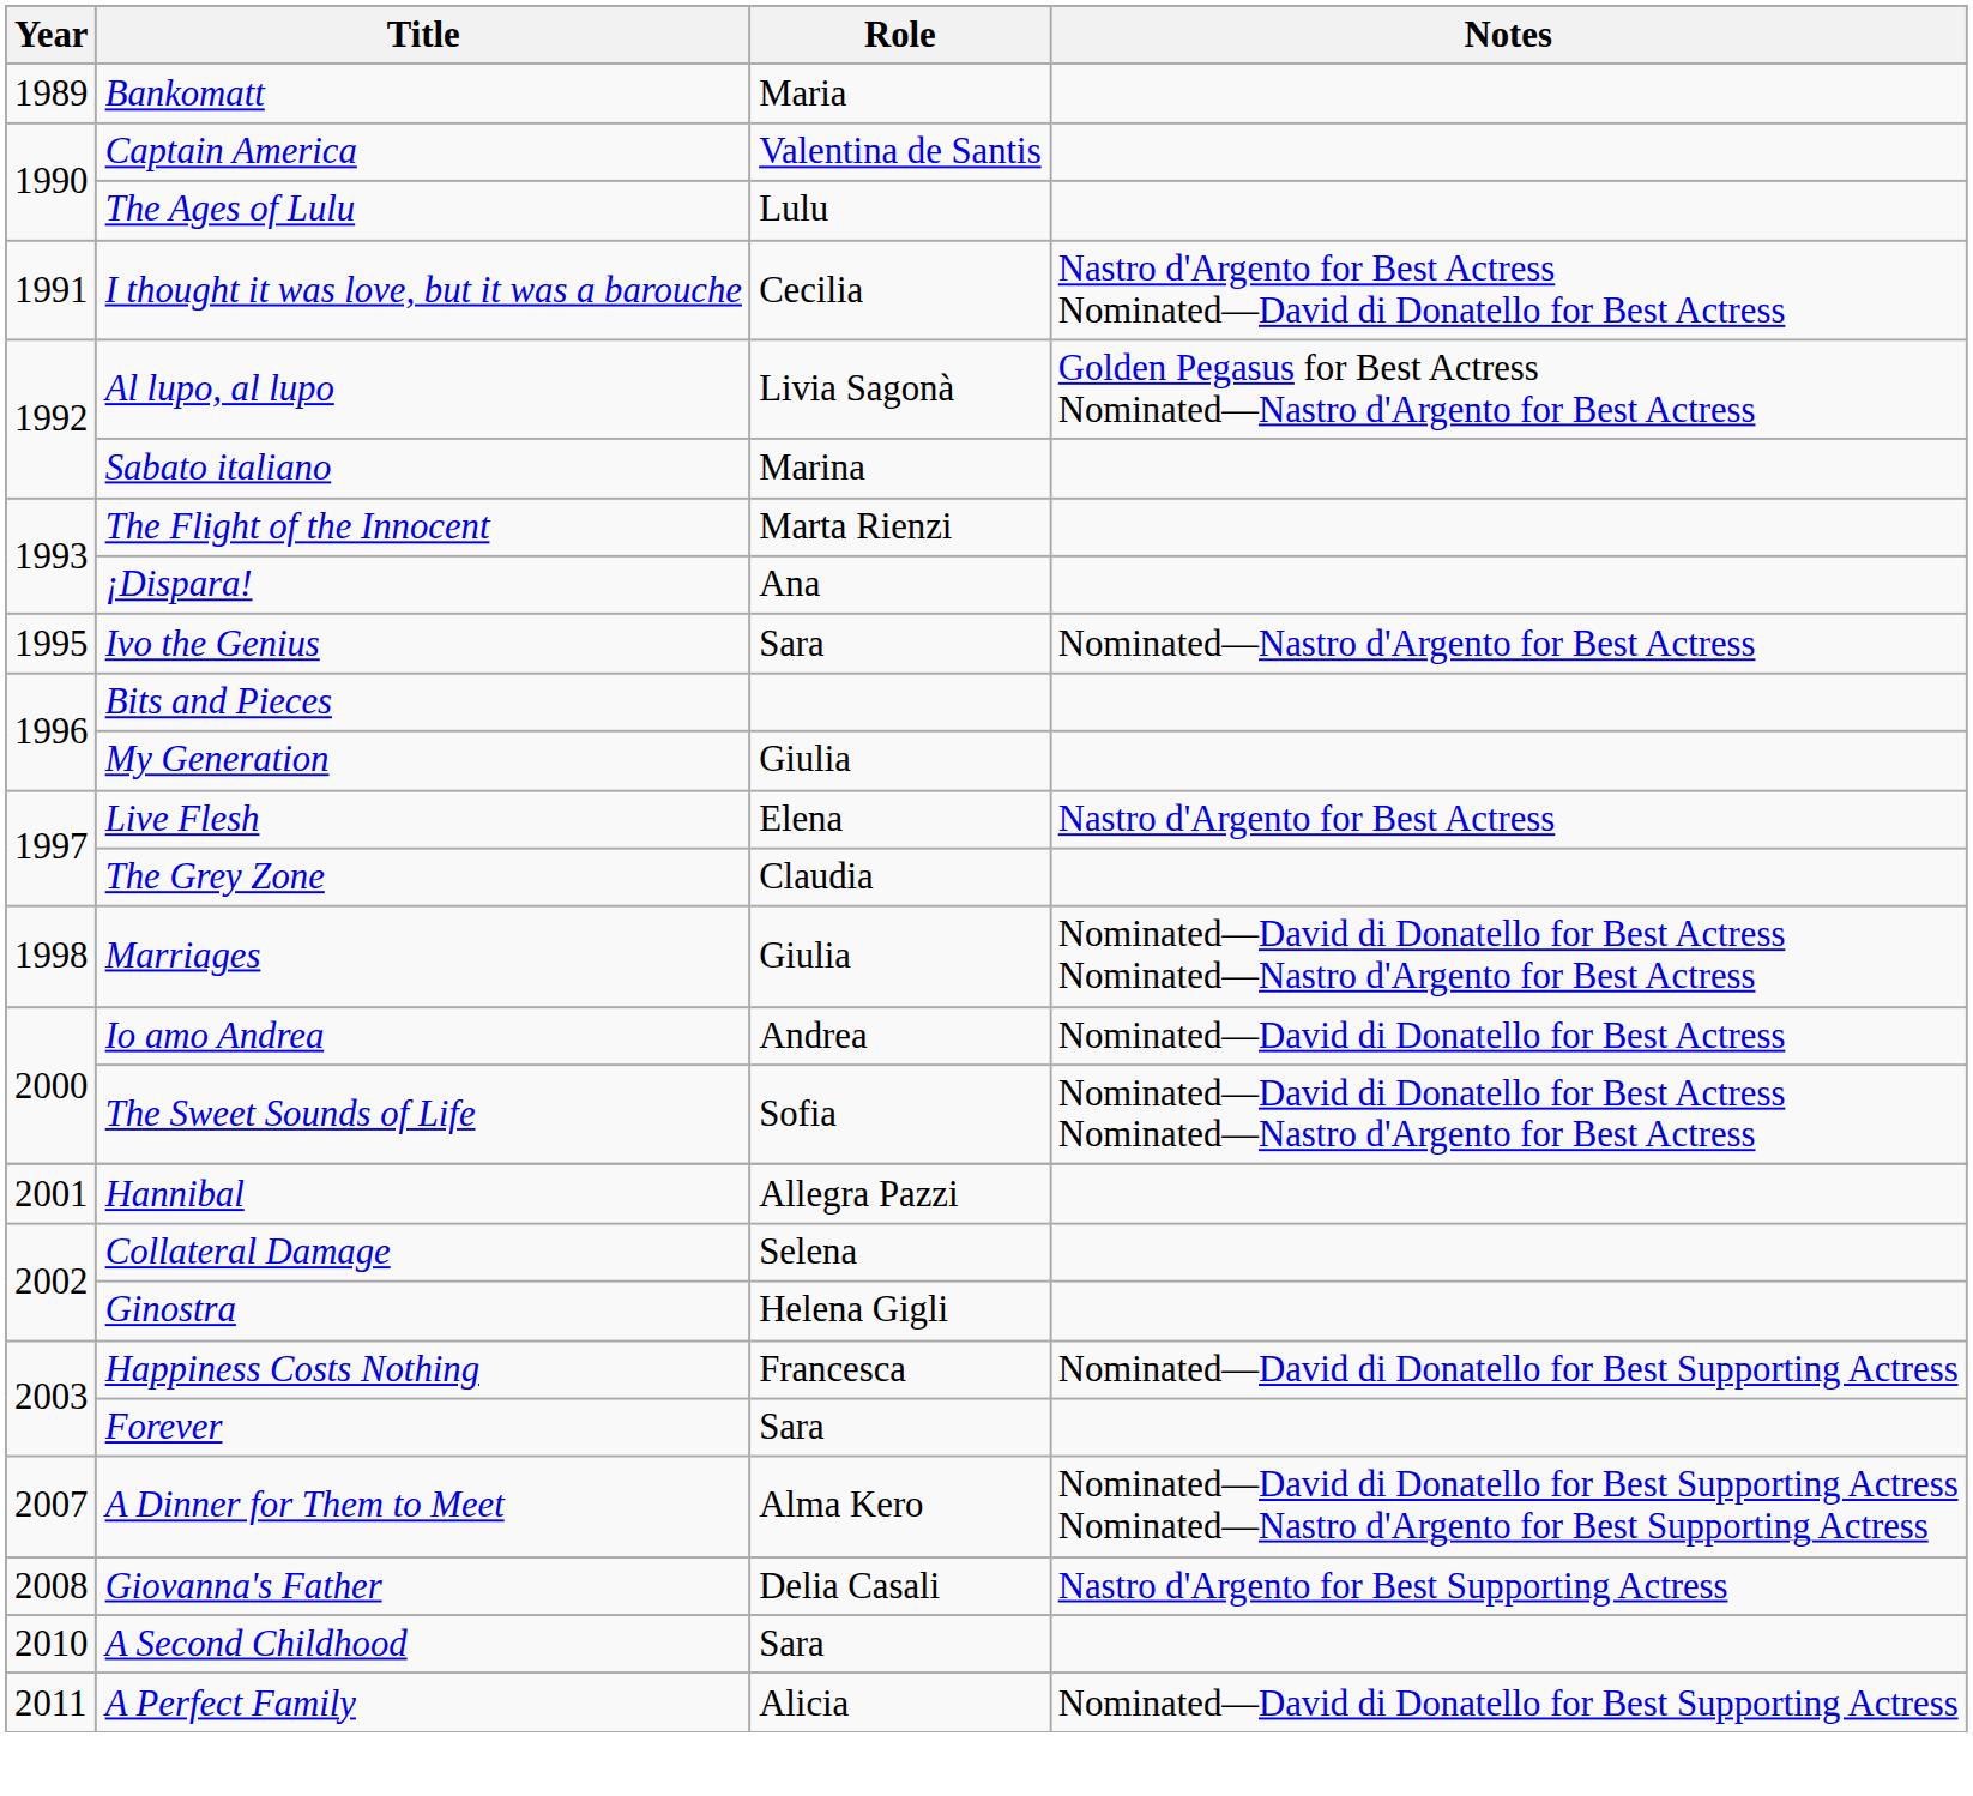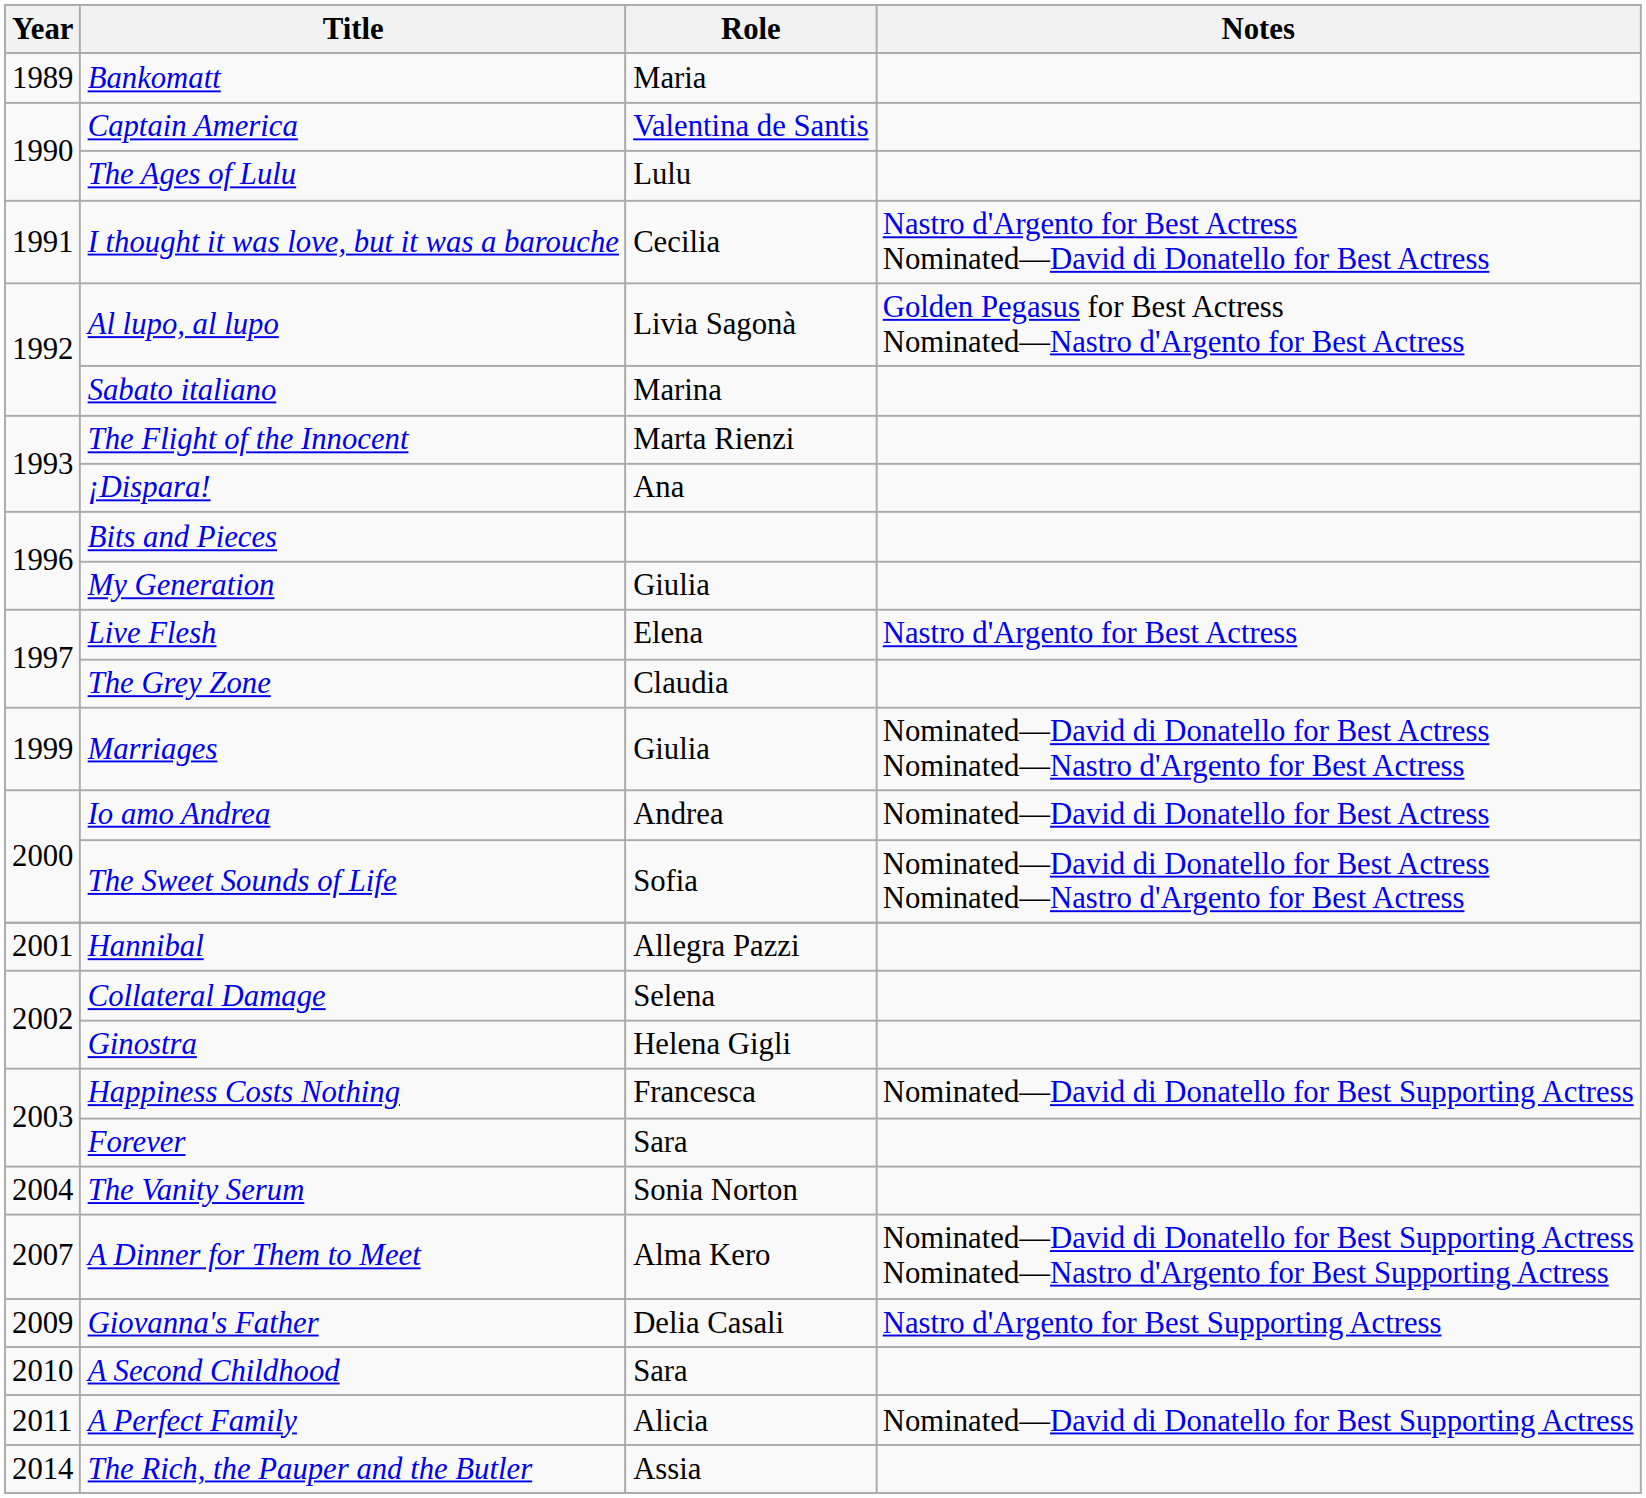- row: 1995 | Ivo the Genius | Sara | Nominated—Nastro d'Argento for Best Actress
Marriages | Year: 1998 -> 1999
+ row: 2004 | The Vanity Serum | Sonia Norton
Giovanna's Father | Year: 2008 -> 2009
+ row: 2014 | The Rich, the Pauper and the Butler | Assia
